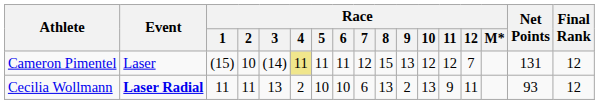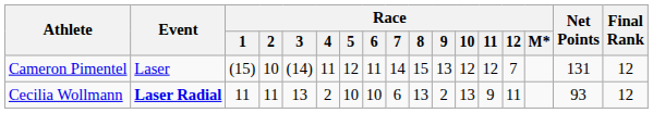Cameron Pimentel | Race / 4: khaki background -> no background
Cameron Pimentel | Race / 5: 11 -> 12
Cameron Pimentel | Race / 7: 12 -> 14
